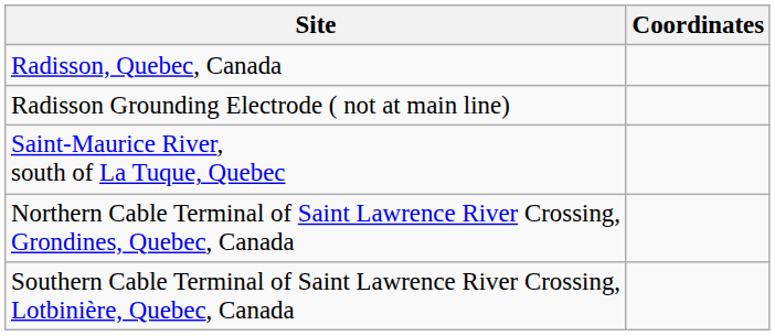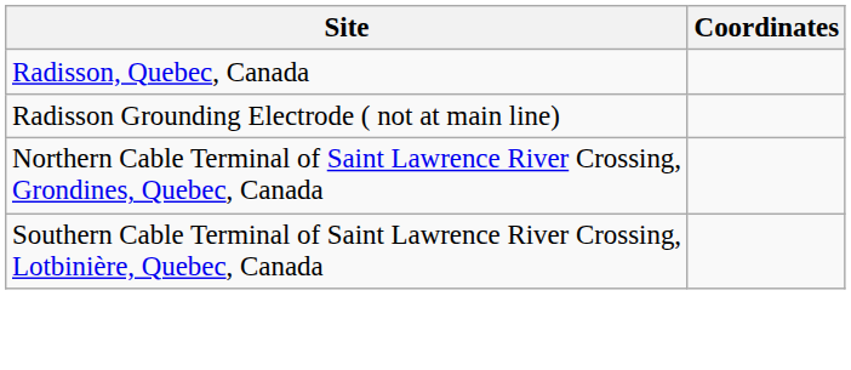- row: Saint-Maurice River, south of La Tuque, Quebec
